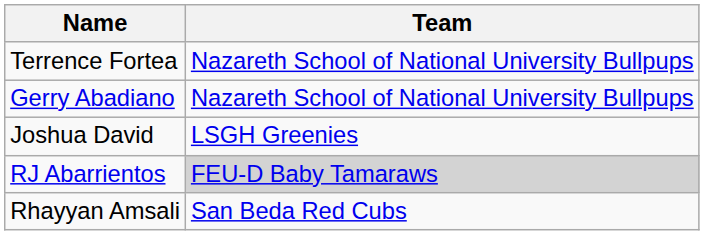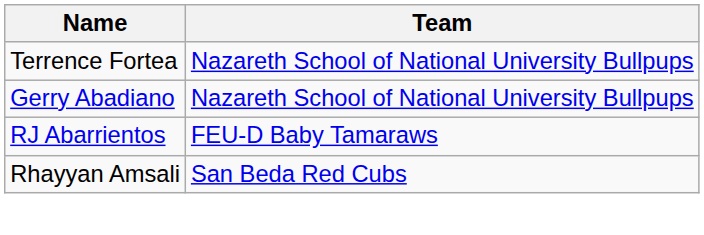- row: Joshua David | LSGH Greenies
RJ Abarrientos | Team: lightgrey background -> no background
